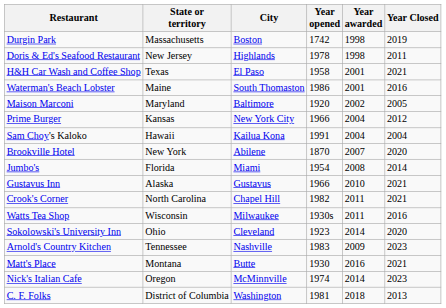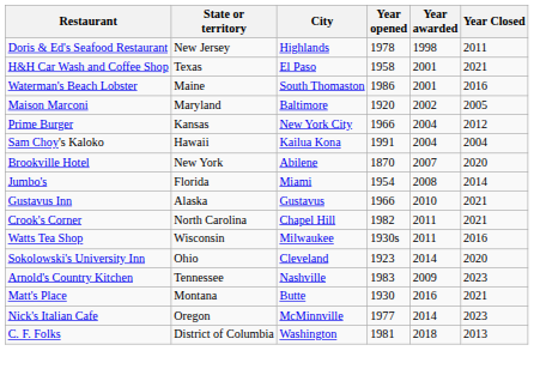- row: Durgin Park | Massachusetts | Boston | 1742 | 1998 | 2019
Nick's Italian Cafe | Year opened: 1974 -> 1977
